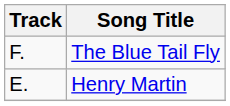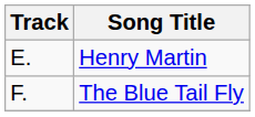rows swapped: Henry Martin <-> The Blue Tail Fly
